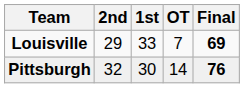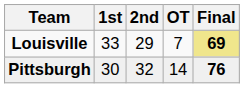columns swapped: 1st <-> 2nd
Louisville | Final: no background -> khaki background
